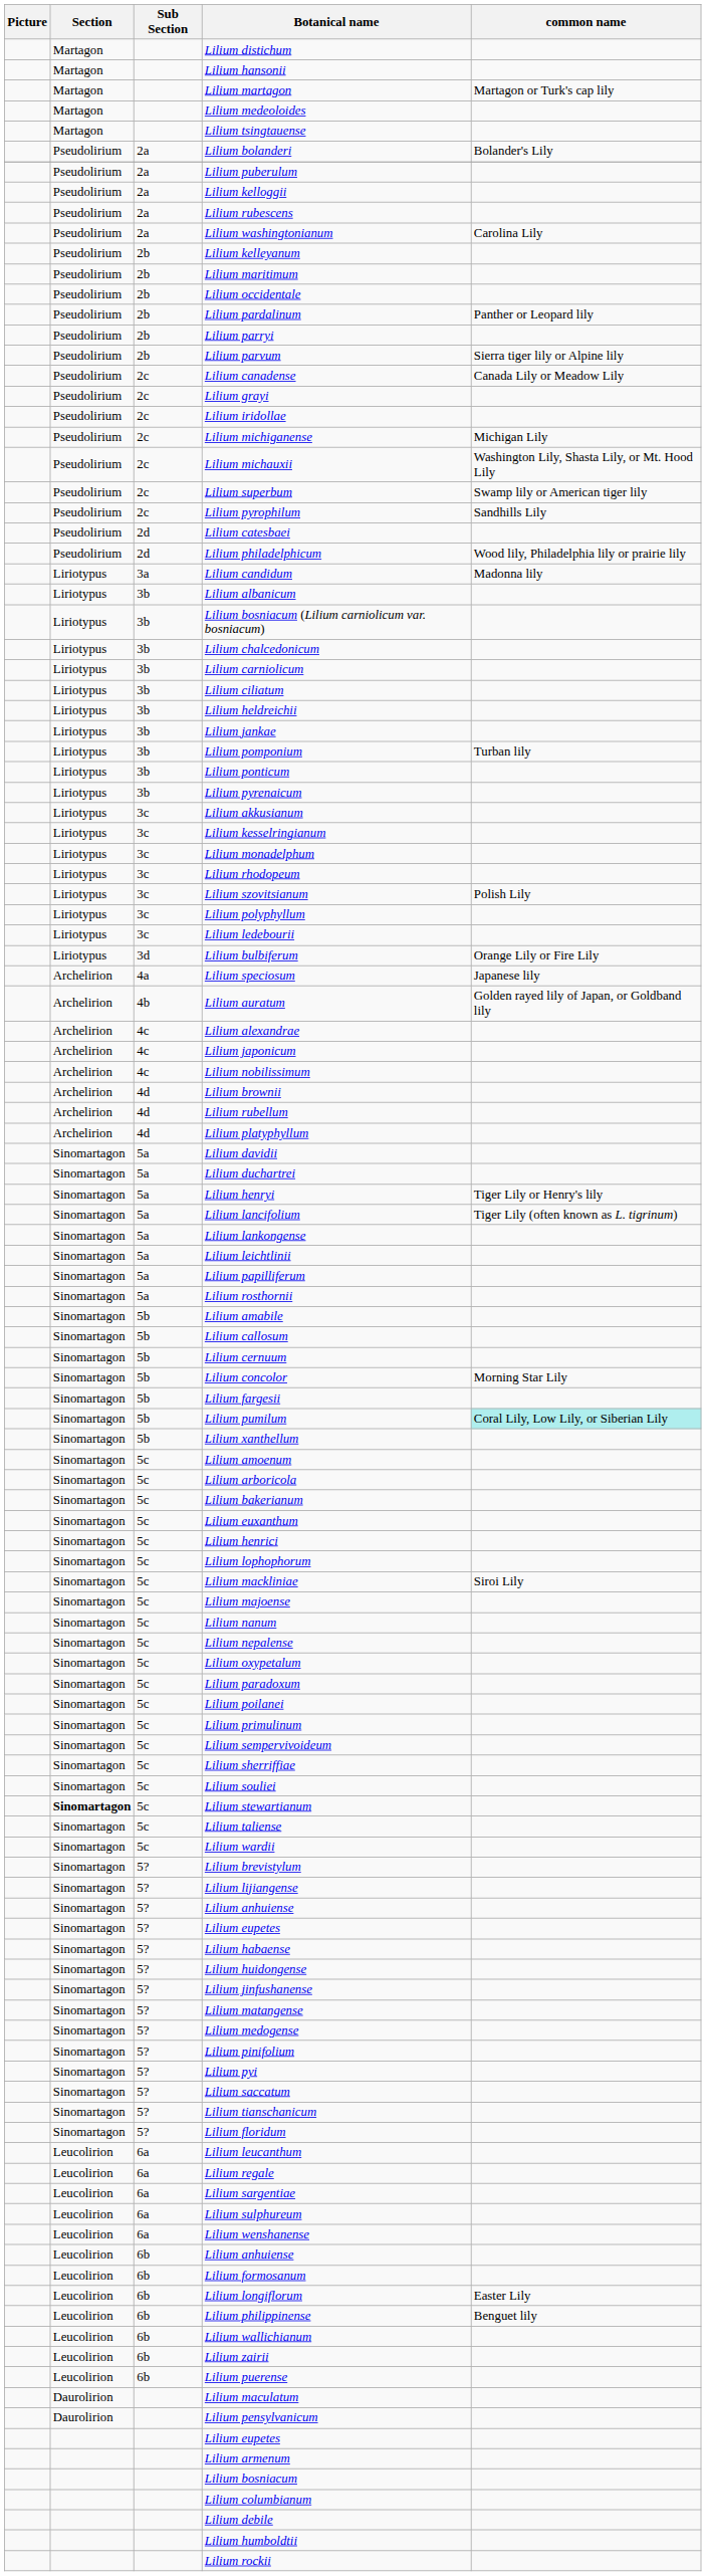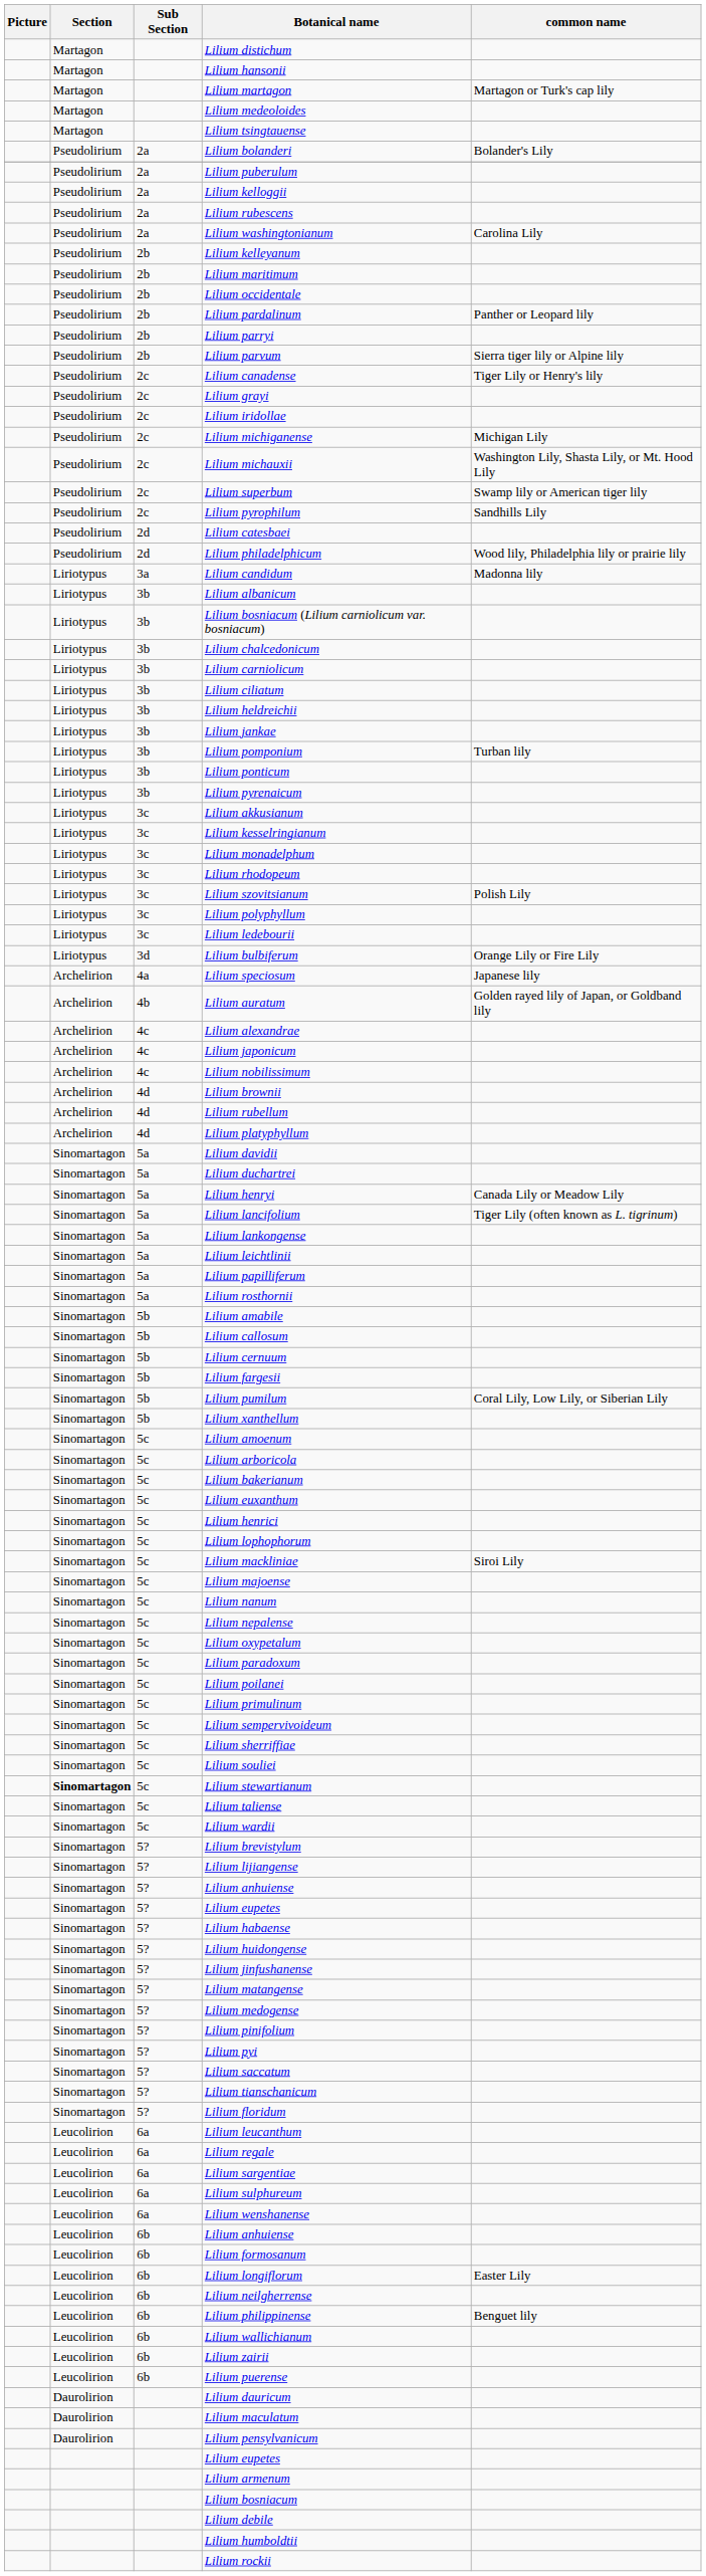Lilium canadense | common name: Canada Lily or Meadow Lily -> Tiger Lily or Henry's lily
Lilium henryi | common name: Tiger Lily or Henry's lily -> Canada Lily or Meadow Lily
- row: Sinomartagon | 5b | Lilium concolor | Morning Star Lily
Lilium pumilum | common name: paleturquoise background -> no background
+ row: Leucolirion | 6b | Lilium neilgherrense
+ row: Daurolirion | Lilium dauricum
- row: Lilium columbianum
